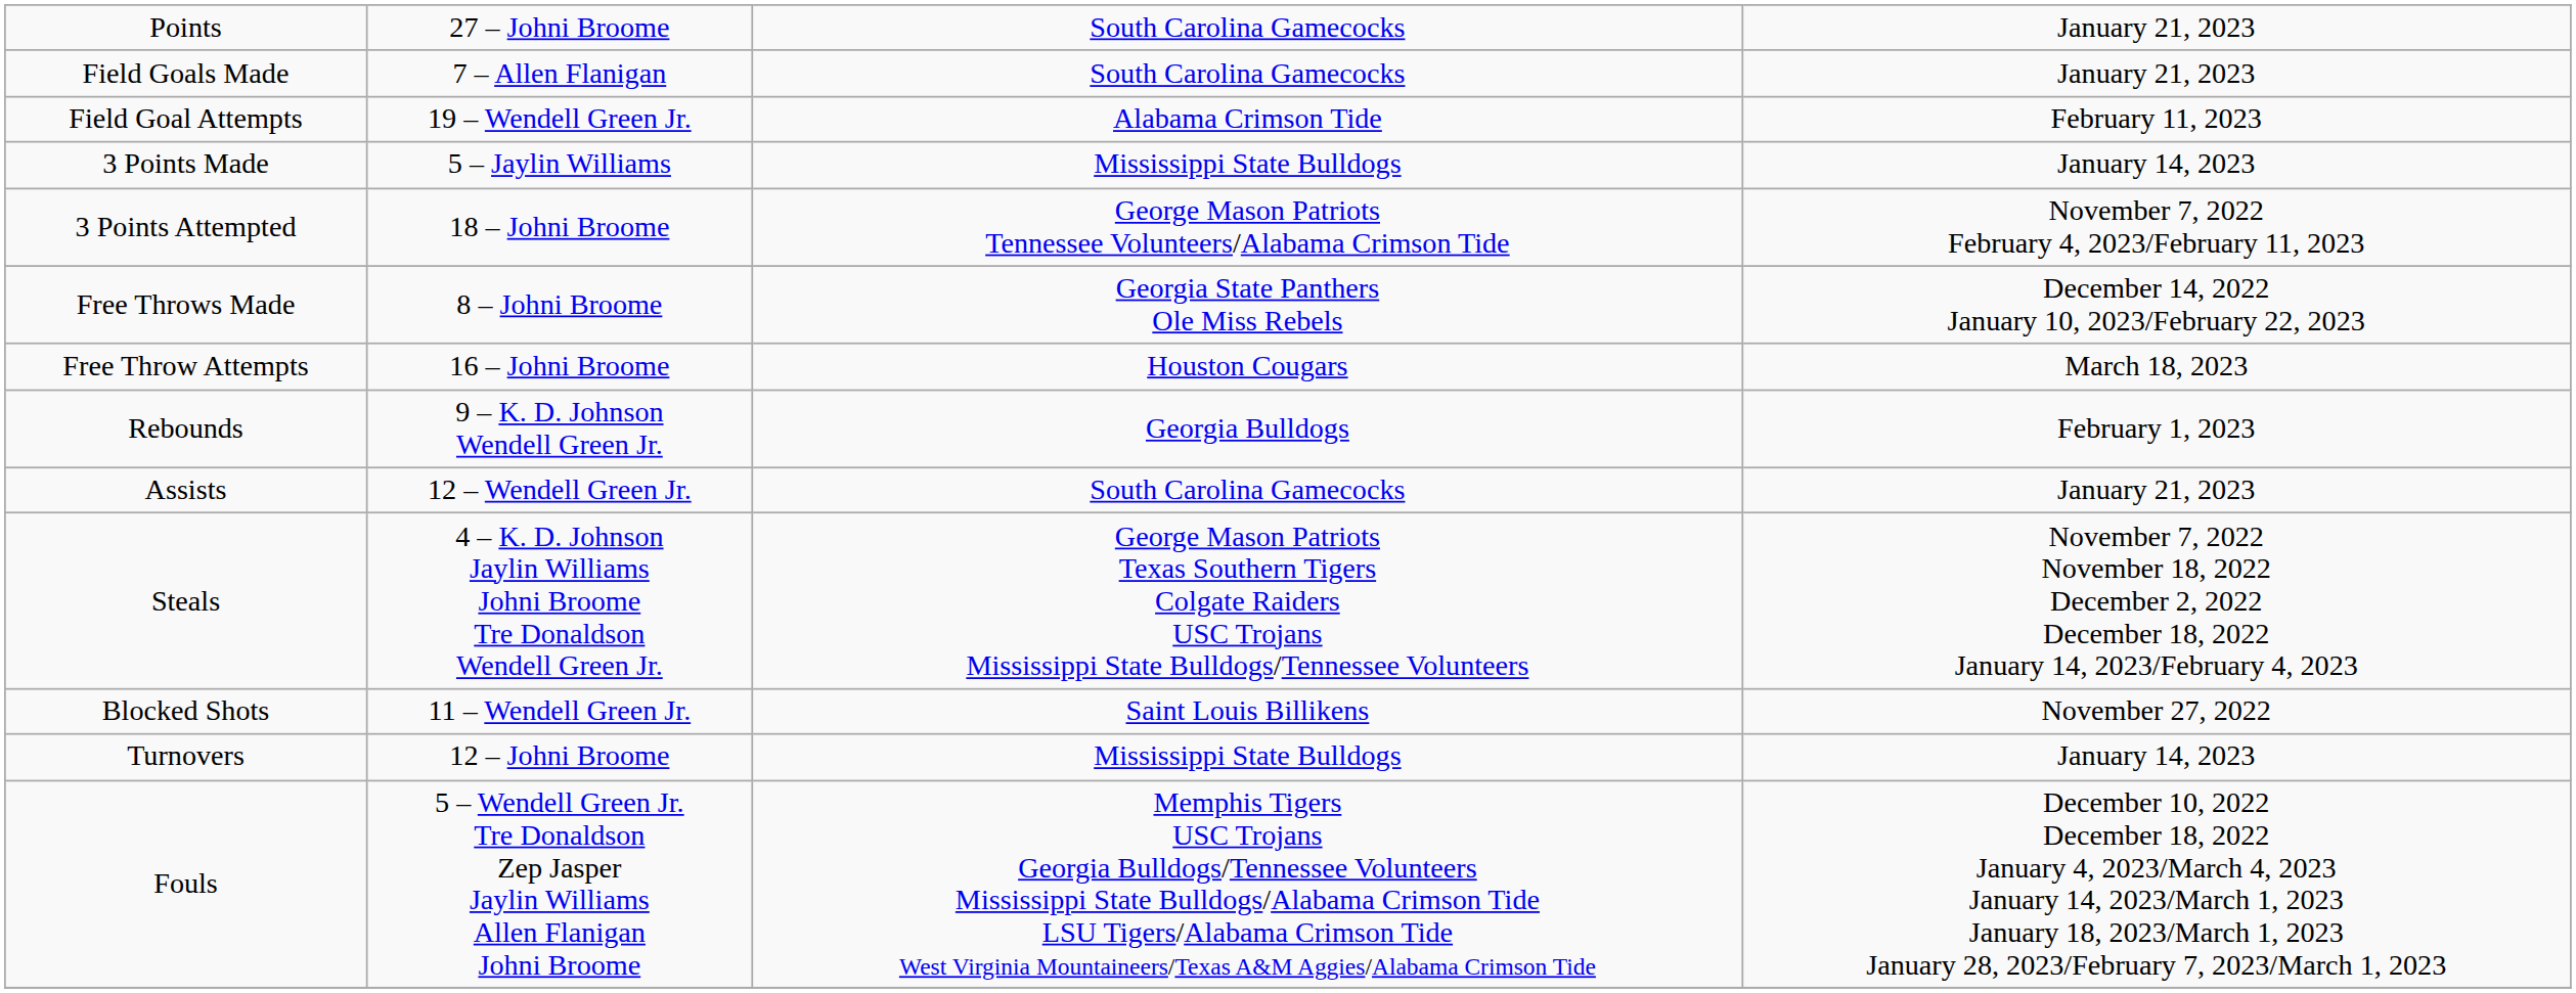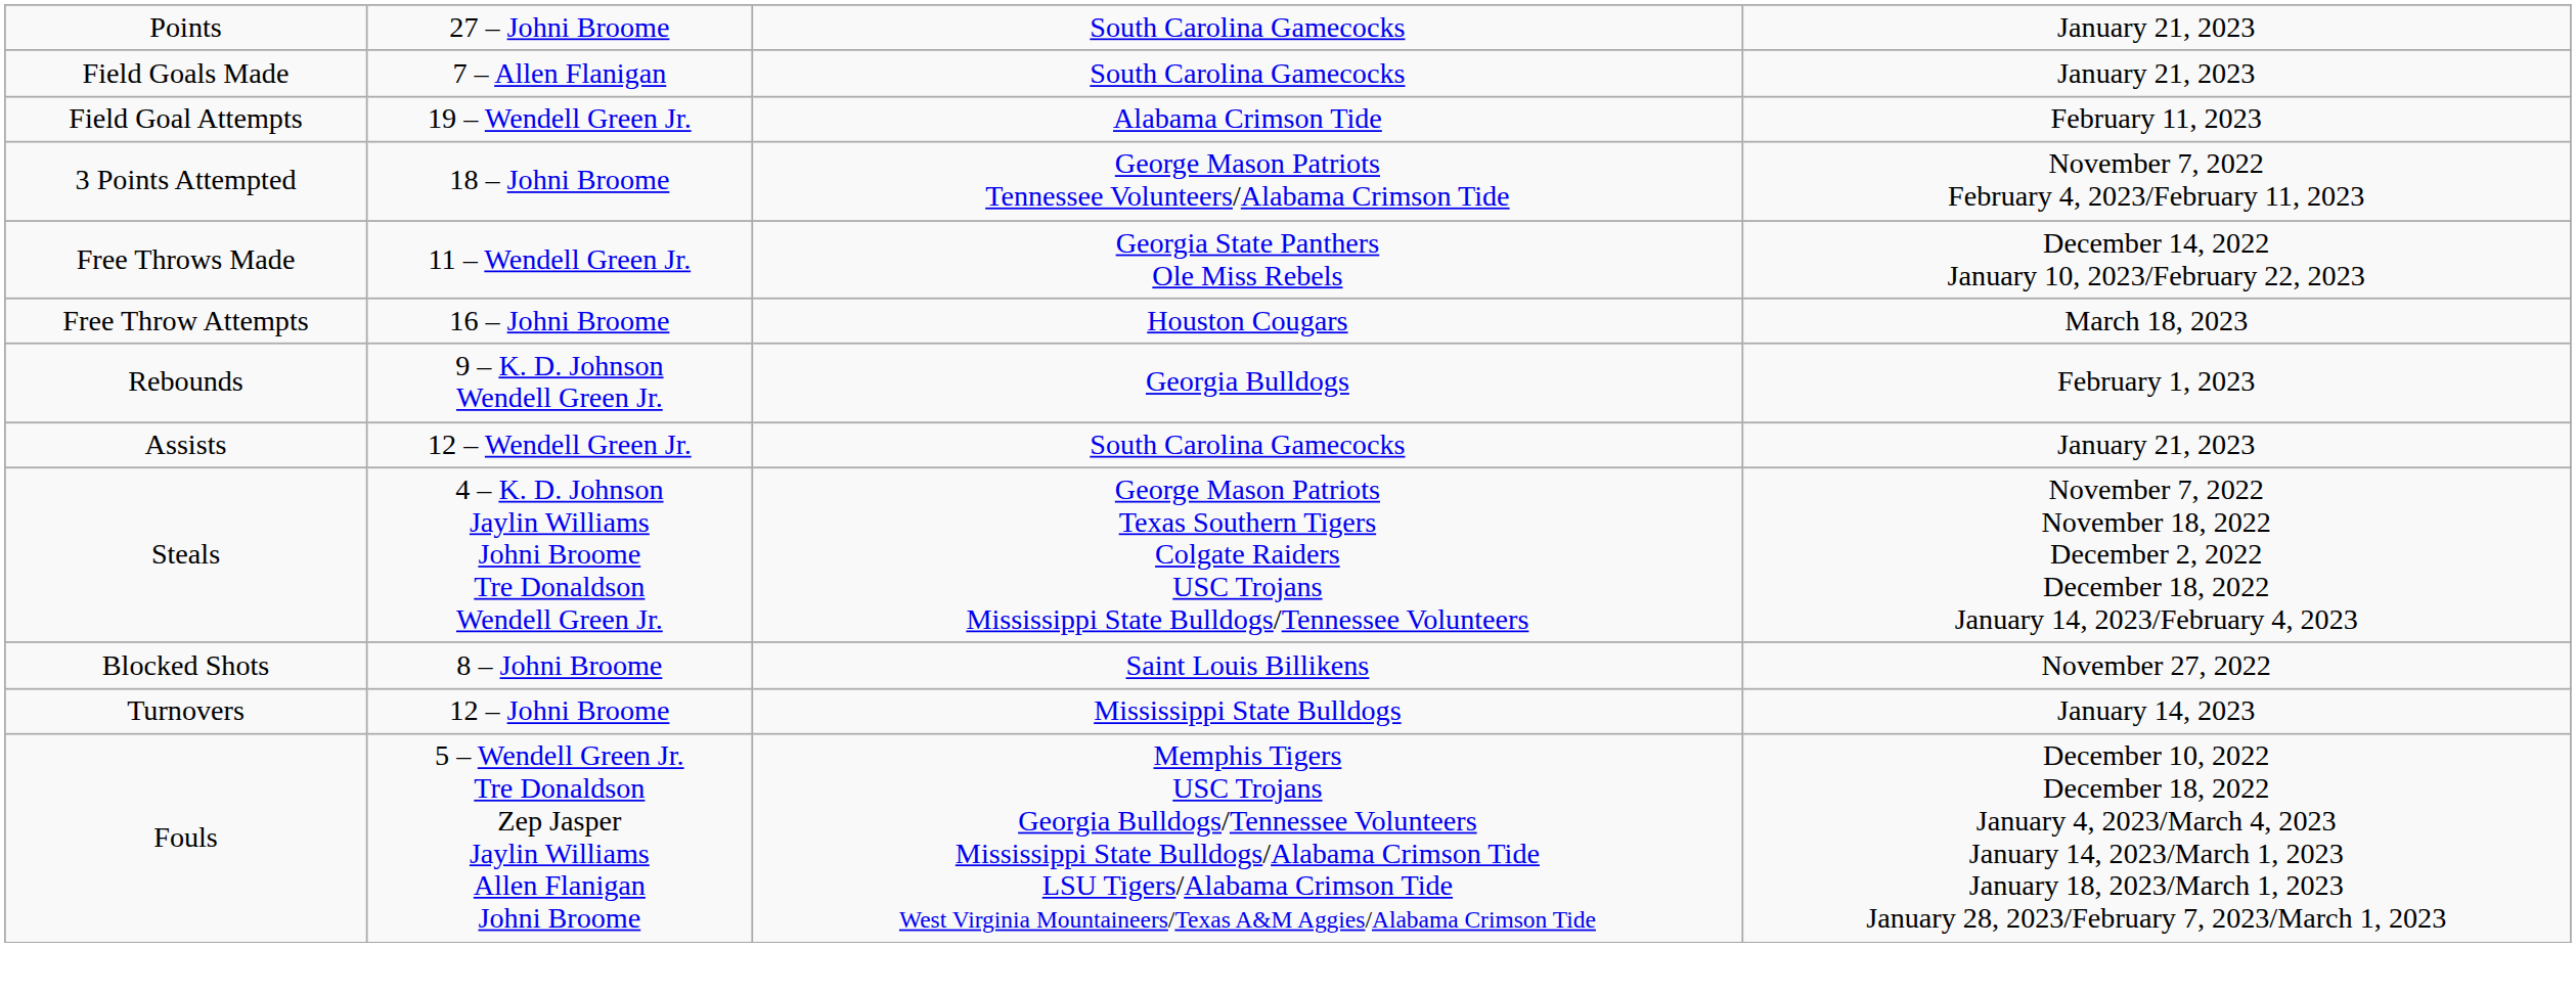- row: 3 Points Made | 5 – Jaylin Williams | Mississippi State Bulldogs | January 14, 2023
Free Throws Made | column 2: 8 – Johni Broome -> 11 – Wendell Green Jr.
Blocked Shots | column 2: 11 – Wendell Green Jr. -> 8 – Johni Broome
